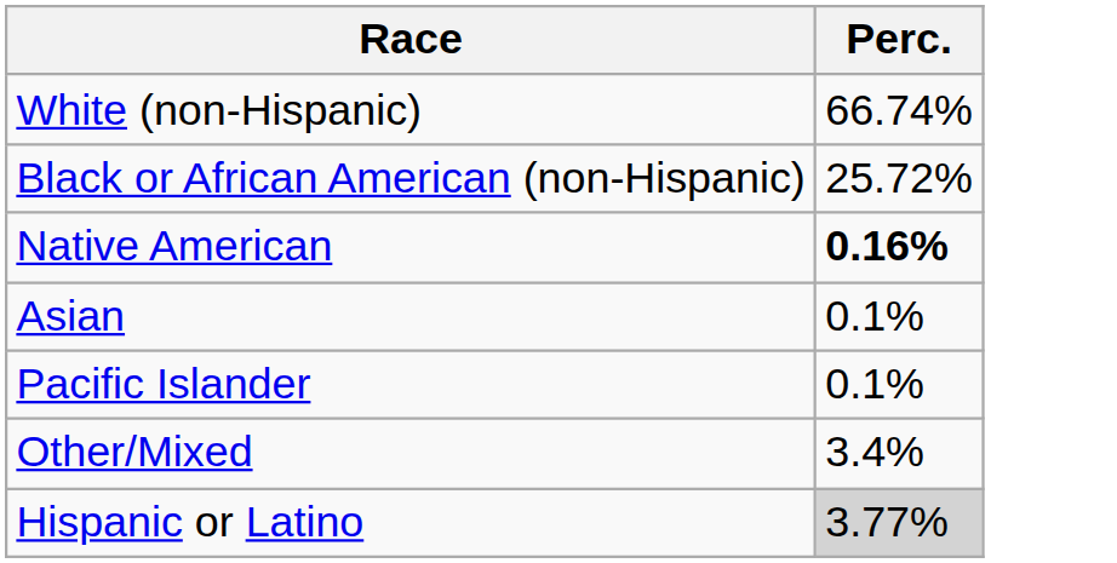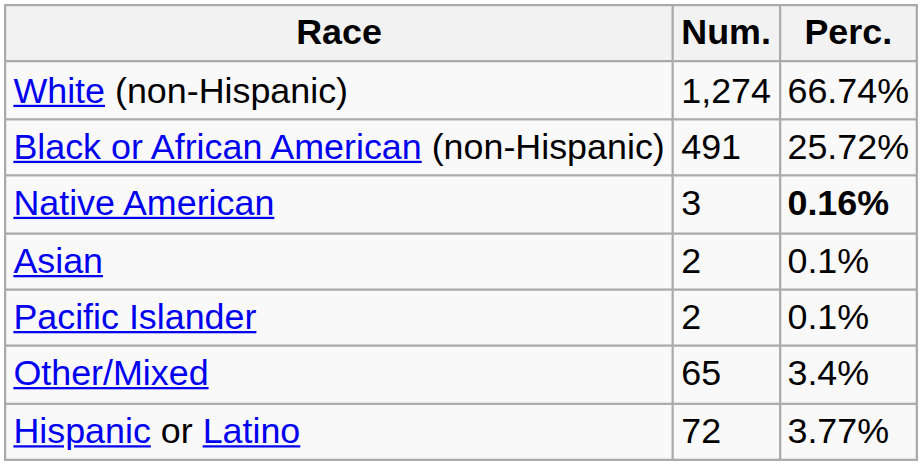+ column: Num. | 1,274 | 491 | 3 | 2 | 2 | 65 | 72
Hispanic or Latino | Perc.: lightgrey background -> no background
